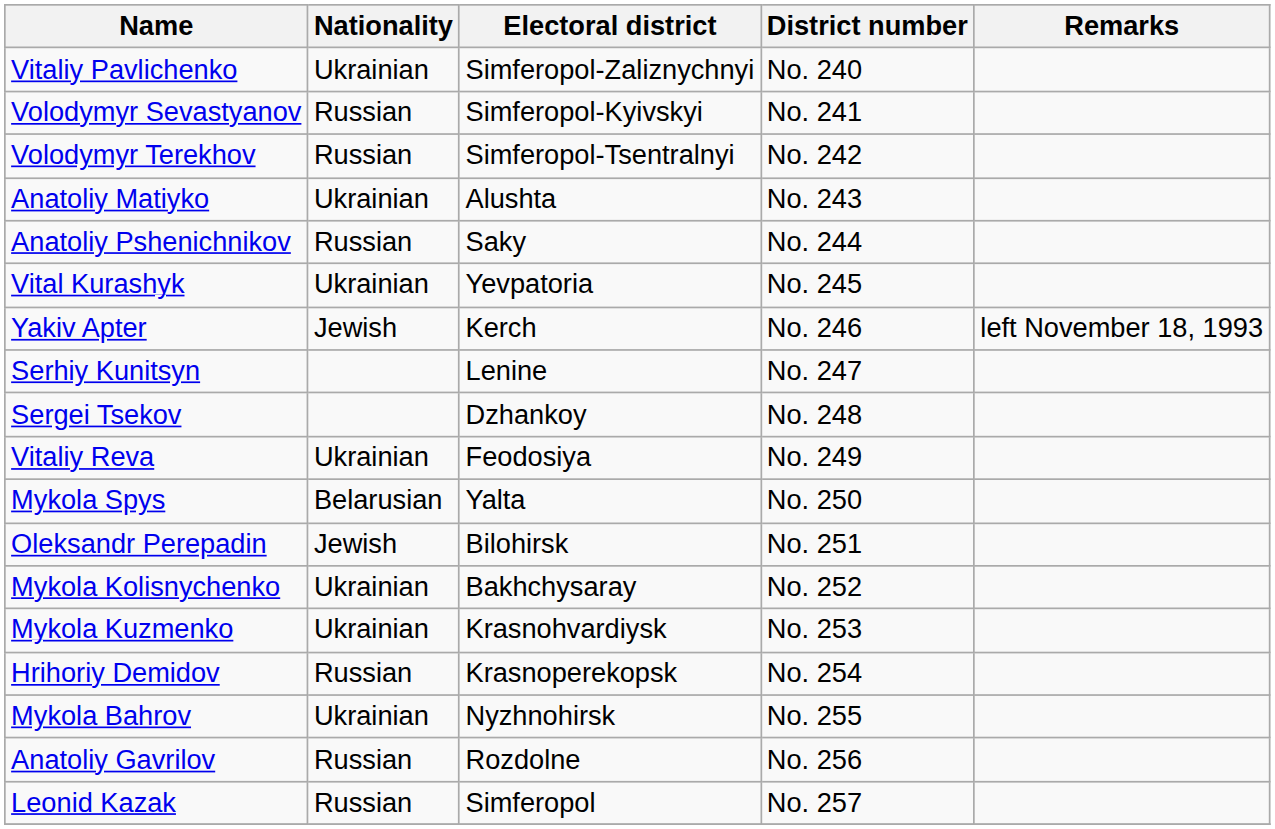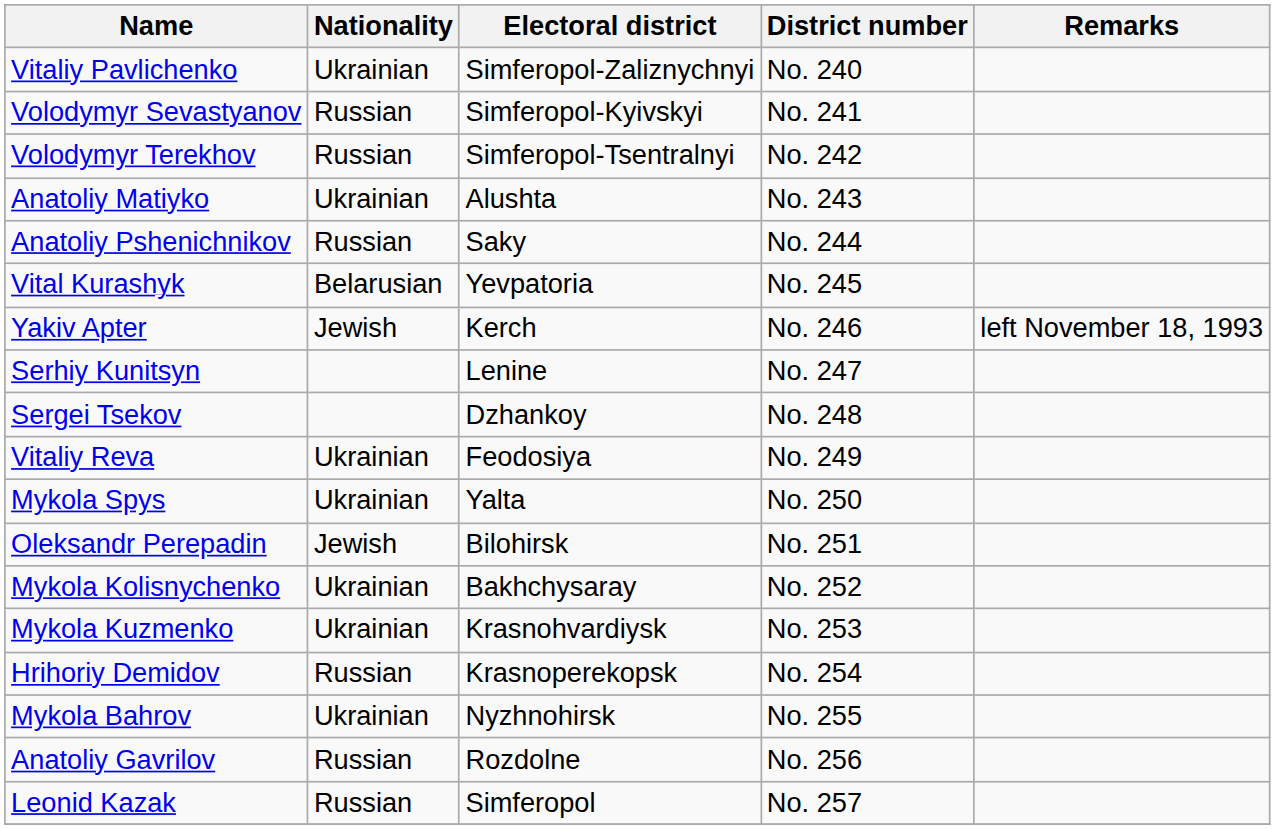Vital Kurashyk | Nationality: Ukrainian -> Belarusian
Mykola Spys | Nationality: Belarusian -> Ukrainian
